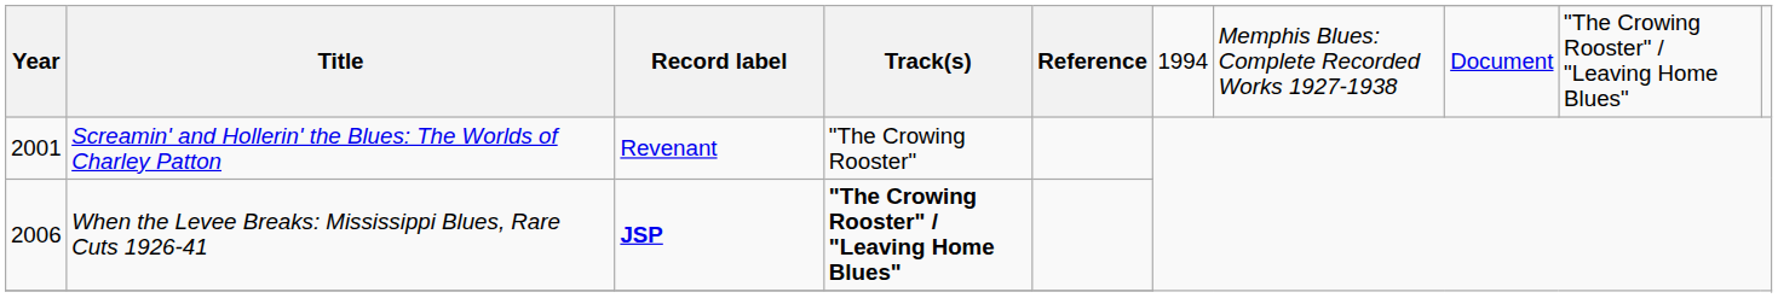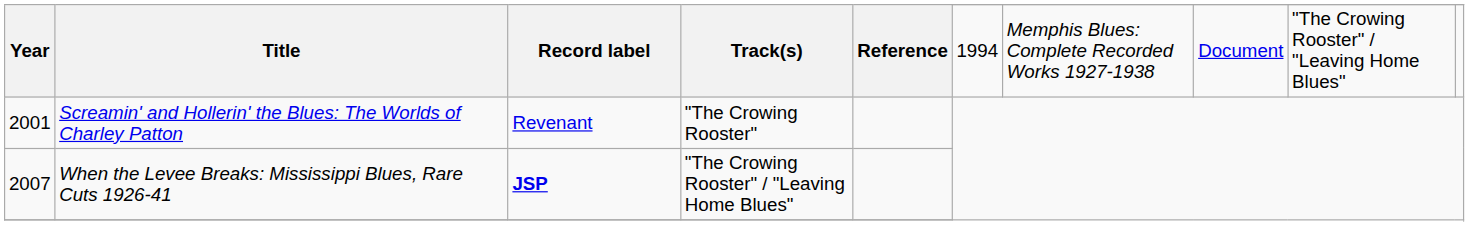When the Levee Breaks: Mississippi Blues, Rare Cuts 1926-41 | Year: 2006 -> 2007
When the Levee Breaks: Mississippi Blues, Rare Cuts 1926-41 | Track(s): bold -> normal
